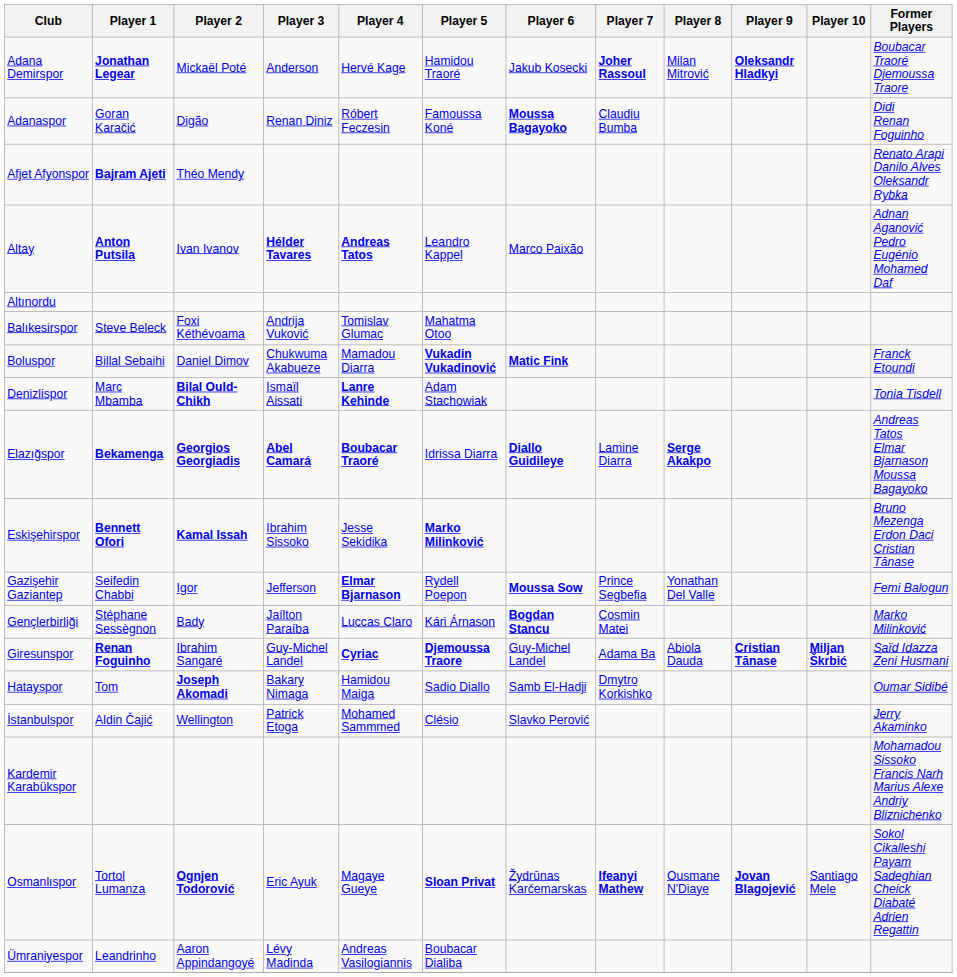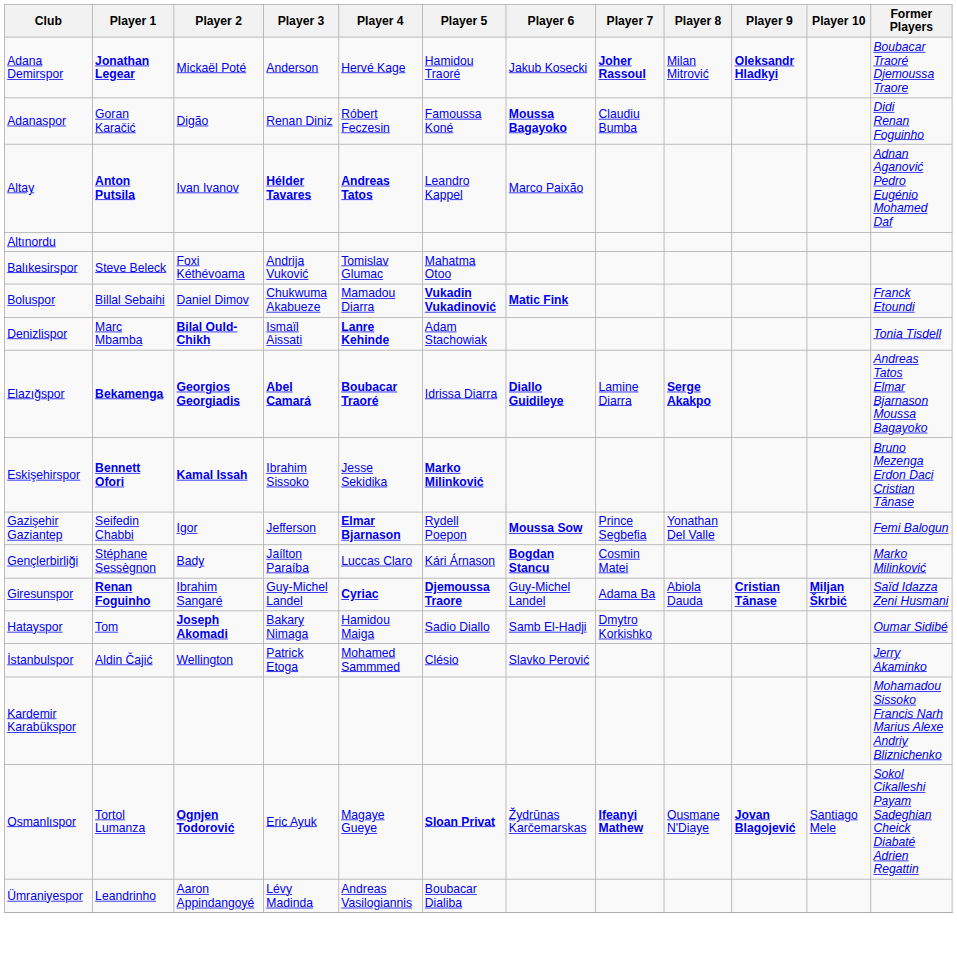- row: Afjet Afyonspor | Bajram Ajeti | Théo Mendy | Renato Arapi Danilo Alves Oleksandr Rybka
